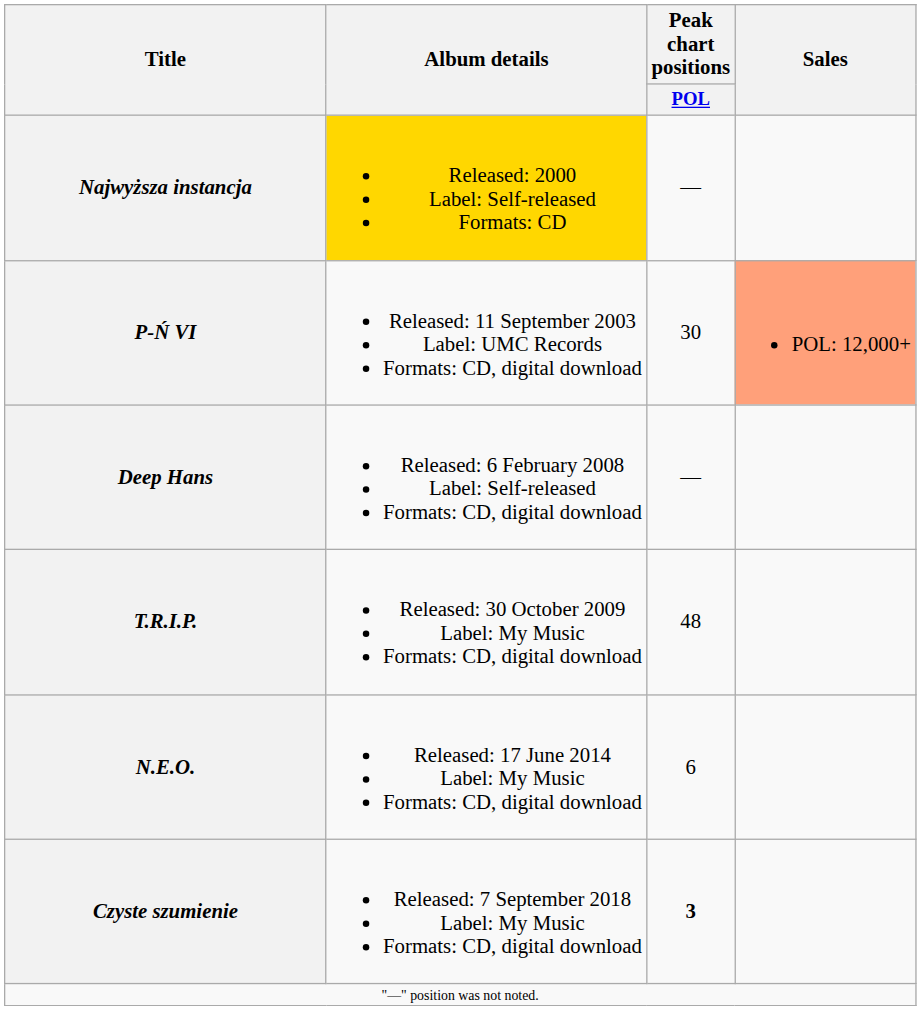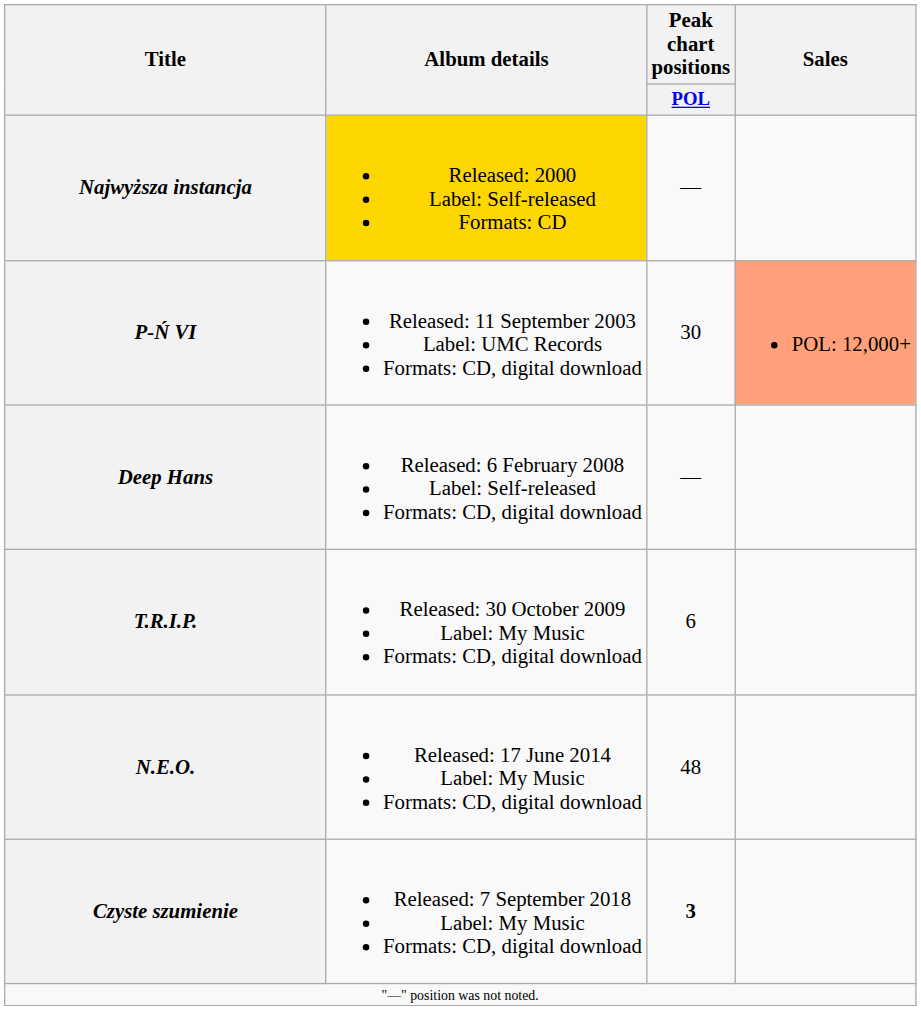T.R.I.P. | Peak chart positions / POL: 48 -> 6
N.E.O. | Peak chart positions / POL: 6 -> 48
